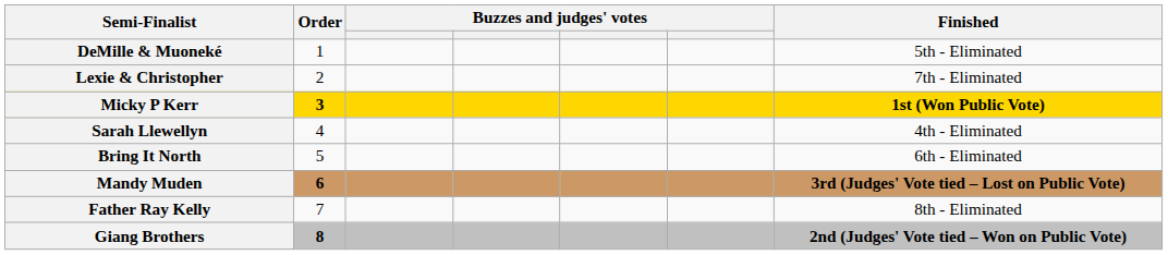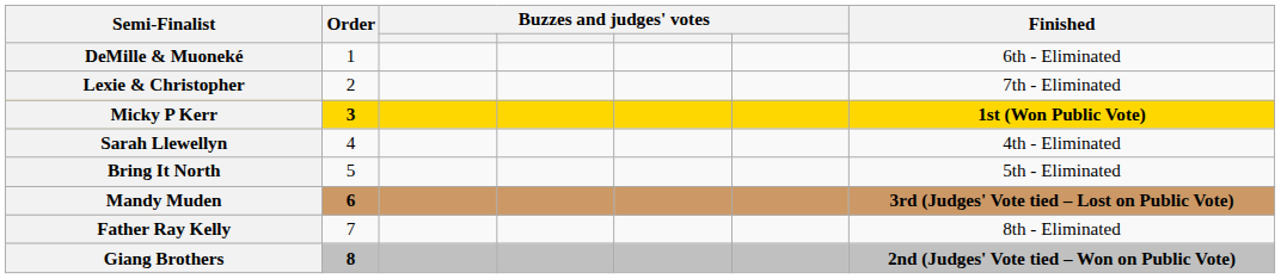DeMille & Muoneké | Finished: 5th - Eliminated -> 6th - Eliminated
Bring It North | Finished: 6th - Eliminated -> 5th - Eliminated
